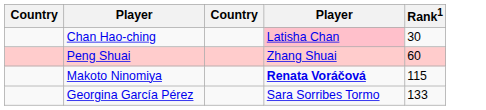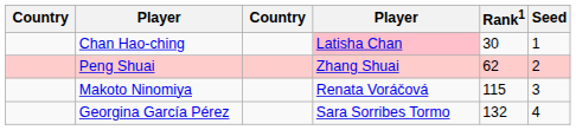+ column: Seed | 1 | 2 | 3 | 4
Peng Shuai | Rank1: 60 -> 62
Makoto Ninomiya | column 4: bold -> normal
Georgina García Pérez | Rank1: 133 -> 132
